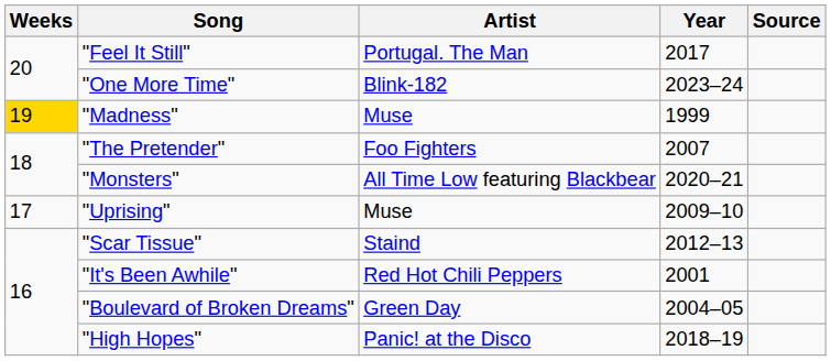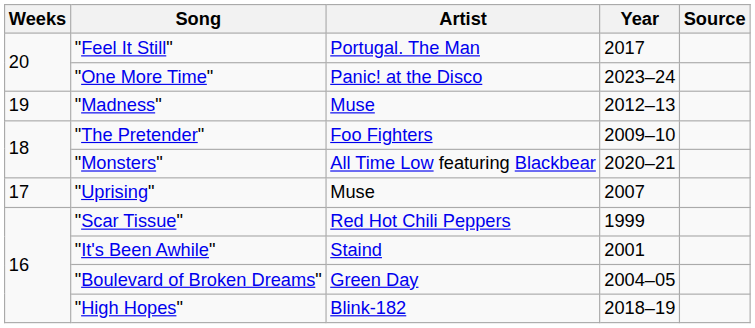"One More Time" | Artist: Blink-182 -> Panic! at the Disco
"Madness" | Weeks: gold background -> no background
"Madness" | Year: 1999 -> 2012–13
"The Pretender" | Year: 2007 -> 2009–10
"Uprising" | Year: 2009–10 -> 2007
"Scar Tissue" | Artist: Staind -> Red Hot Chili Peppers
"Scar Tissue" | Year: 2012–13 -> 1999
"It's Been Awhile" | Artist: Red Hot Chili Peppers -> Staind
"High Hopes" | Artist: Panic! at the Disco -> Blink-182
